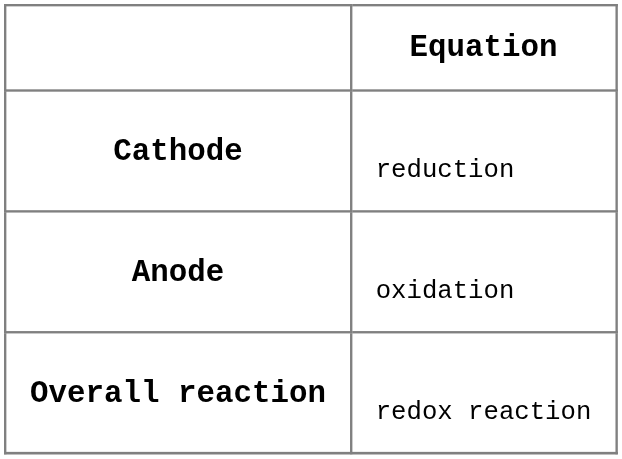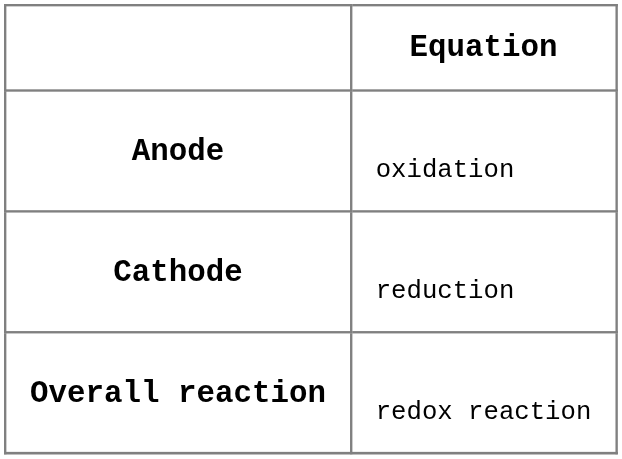rows swapped: Anode <-> Cathode
